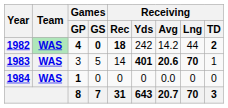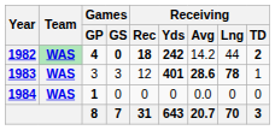1982 | Receiving / Yds: normal -> bold
1983 | Games / GS: 5 -> 3
1983 | Receiving / Rec: 14 -> 12
1983 | Receiving / Avg: 20.6 -> 28.6
1983 | Receiving / Lng: 70 -> 78
